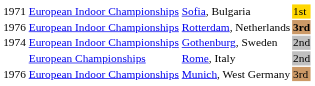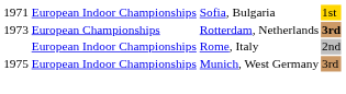Rotterdam, Netherlands | column 1: 1976 -> 1973
Rotterdam, Netherlands | column 2: European Indoor Championships -> European Championships
- row: 1974 | European Indoor Championships | Gothenburg, Sweden | 2nd
Rome, Italy | column 2: European Championships -> European Indoor Championships
Munich, West Germany | column 1: 1976 -> 1975
